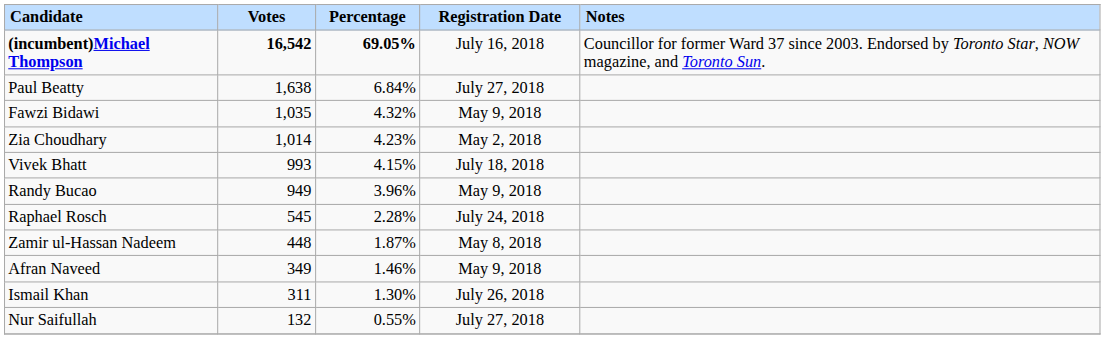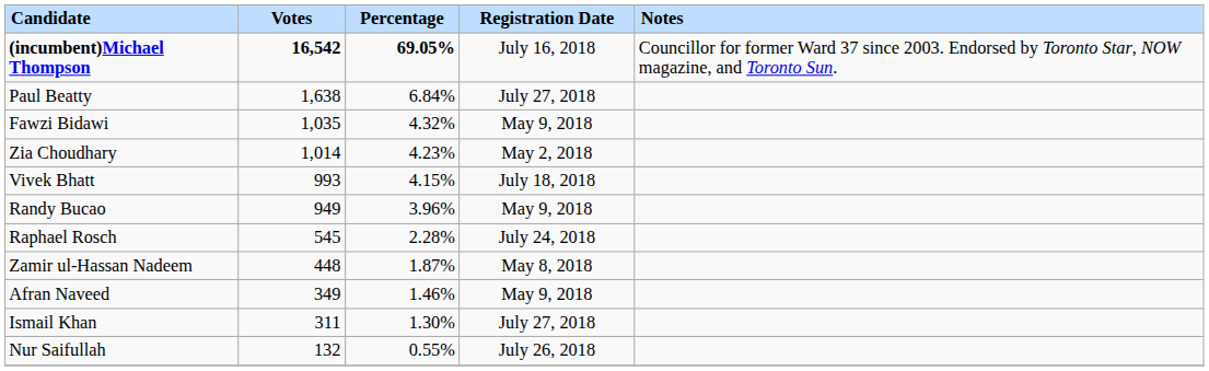Ismail Khan | Registration Date: July 26, 2018 -> July 27, 2018
Nur Saifullah | Registration Date: July 27, 2018 -> July 26, 2018
